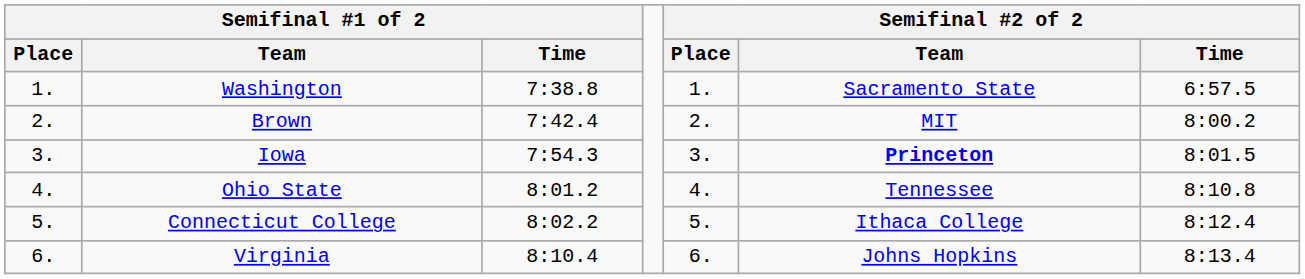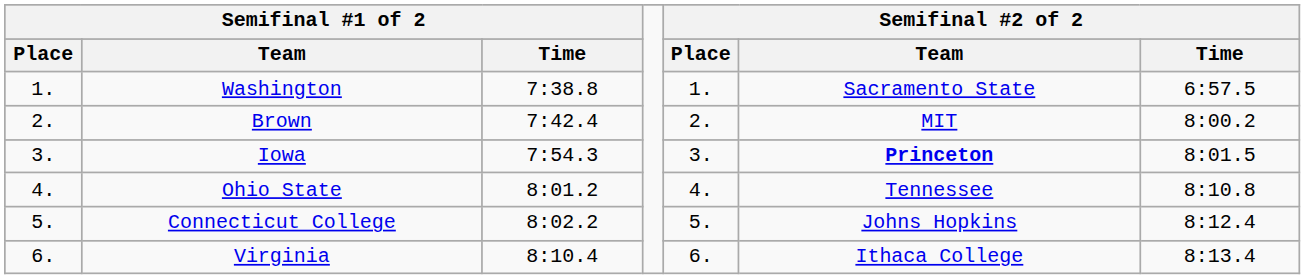Connecticut College | Semifinal #2 of 2 / Team: Ithaca College -> Johns Hopkins
Virginia | Semifinal #2 of 2 / Team: Johns Hopkins -> Ithaca College
